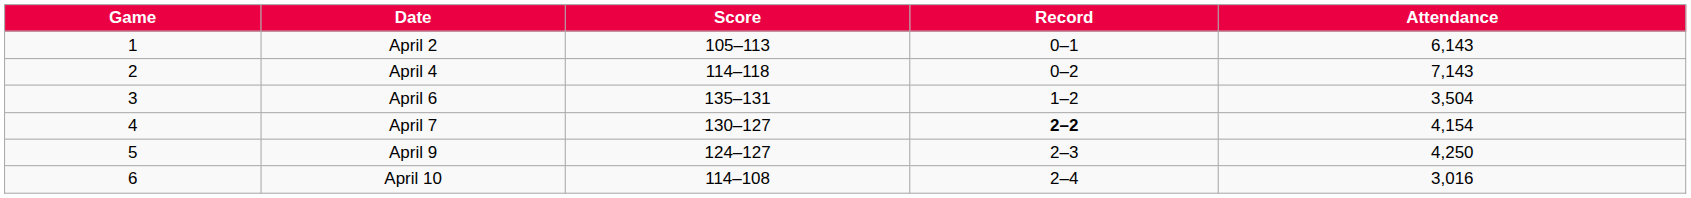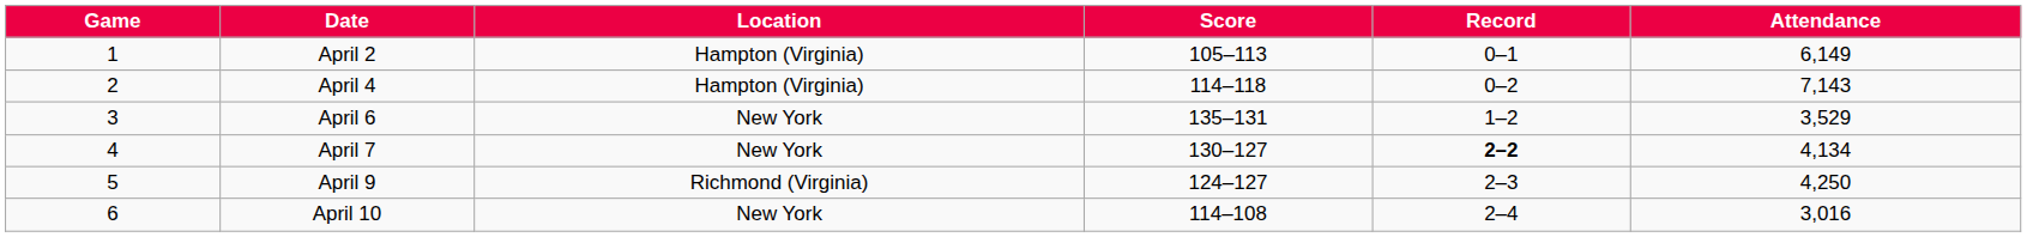+ column: Location | Hampton (Virginia) | Hampton (Virginia) | New York | New York | Richmond (Virginia) | New York
April 2 | Attendance: 6,143 -> 6,149
April 6 | Attendance: 3,504 -> 3,529
April 7 | Attendance: 4,154 -> 4,134
